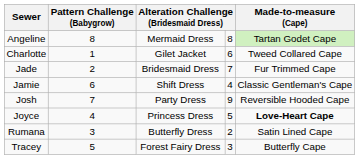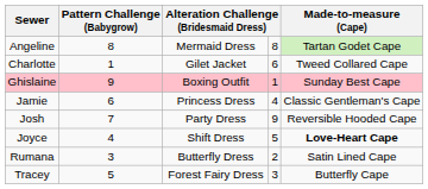+ row: Ghislaine | 9 | Boxing Outfit | 1 | Sunday Best Cape
- row: Jade | 2 | Bridesmaid Dress | 7 | Fur Trimmed Cape
Jamie | column 3: Shift Dress -> Princess Dress
Joyce | column 3: Princess Dress -> Shift Dress
